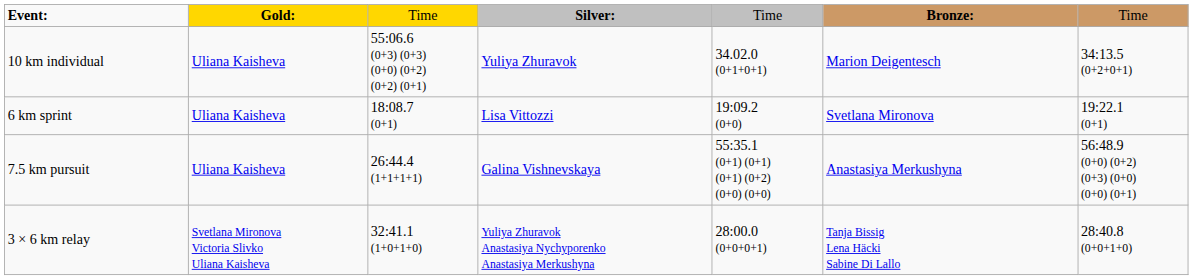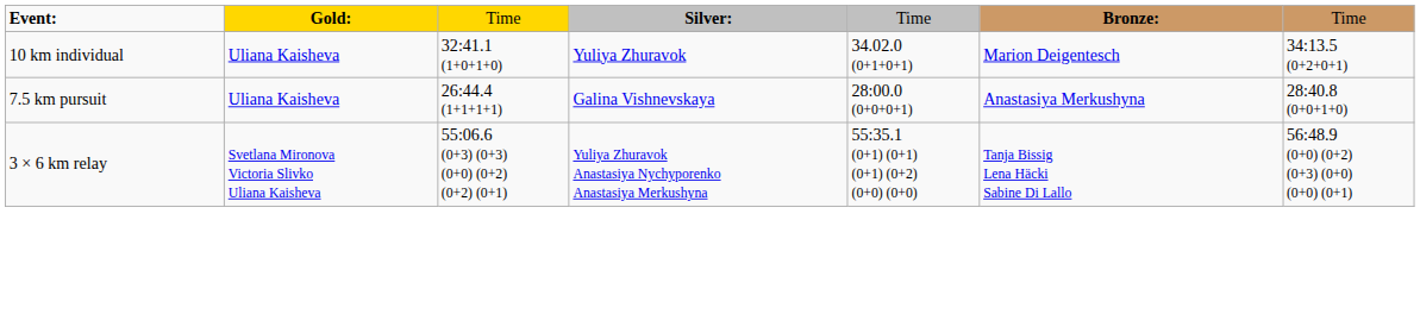10 km individual | column 3: 55:06.6 (0+3) (0+3) (0+0) (0+2) (0+2) (0+1) -> 32:41.1 (1+0+1+0)
- row: 6 km sprint | Uliana Kaisheva | 18:08.7 (0+1) | Lisa Vittozzi | 19:09.2 (0+0) | Svetlana Mironova | 19:22.1 (0+1)
7.5 km pursuit | column 5: 55:35.1 (0+1) (0+1) (0+1) (0+2) (0+0) (0+0) -> 28:00.0 (0+0+0+1)
7.5 km pursuit | column 7: 56:48.9 (0+0) (0+2) (0+3) (0+0) (0+0) (0+1) -> 28:40.8 (0+0+1+0)
3 × 6 km relay | column 3: 32:41.1 (1+0+1+0) -> 55:06.6 (0+3) (0+3) (0+0) (0+2) (0+2) (0+1)
3 × 6 km relay | column 5: 28:00.0 (0+0+0+1) -> 55:35.1 (0+1) (0+1) (0+1) (0+2) (0+0) (0+0)
3 × 6 km relay | column 7: 28:40.8 (0+0+1+0) -> 56:48.9 (0+0) (0+2) (0+3) (0+0) (0+0) (0+1)
